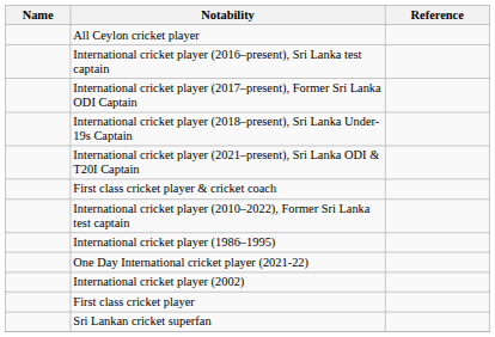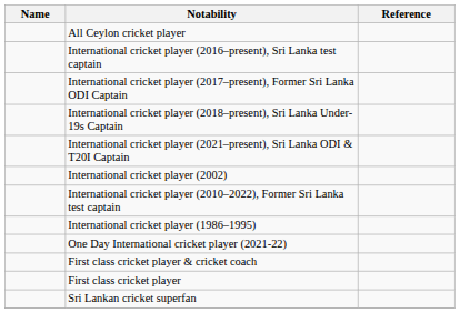rows swapped: International cricket player (2002) <-> First class cricket player & cricket coach
